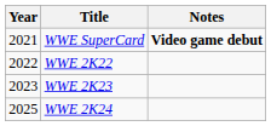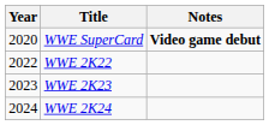WWE SuperCard | Year: 2021 -> 2020
WWE 2K24 | Year: 2025 -> 2024
